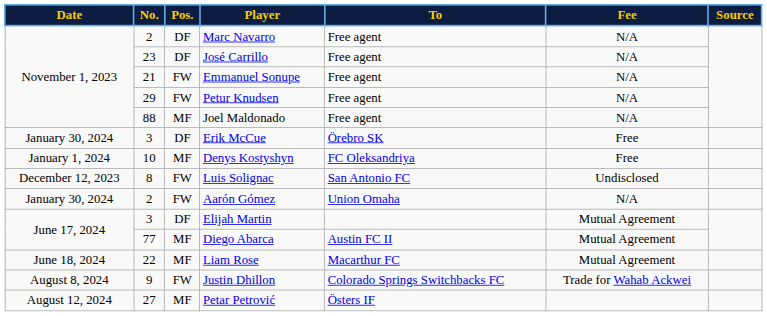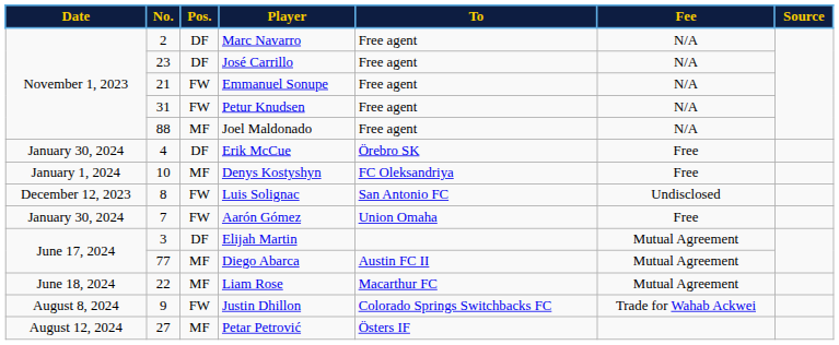Petur Knudsen | No.: 29 -> 31
Erik McCue | No.: 3 -> 4
Aarón Gómez | No.: 2 -> 7
Aarón Gómez | Fee: N/A -> Free
